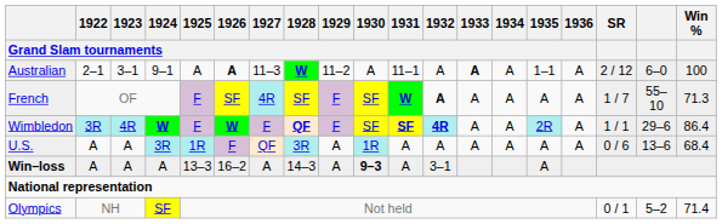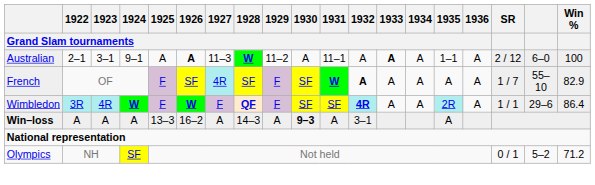French | Win %: 71.3 -> 82.9
Wimbledon | 1931 / Grand Slam tournaments: bold -> normal
- row: U.S. | A | A | 3R | 1R | F | QF | 3R | A | 1R | A | A | A | A | A | A | 0 / 6 | 13–6 | 68.4
Olympics | Win %: 71.4 -> 71.2
